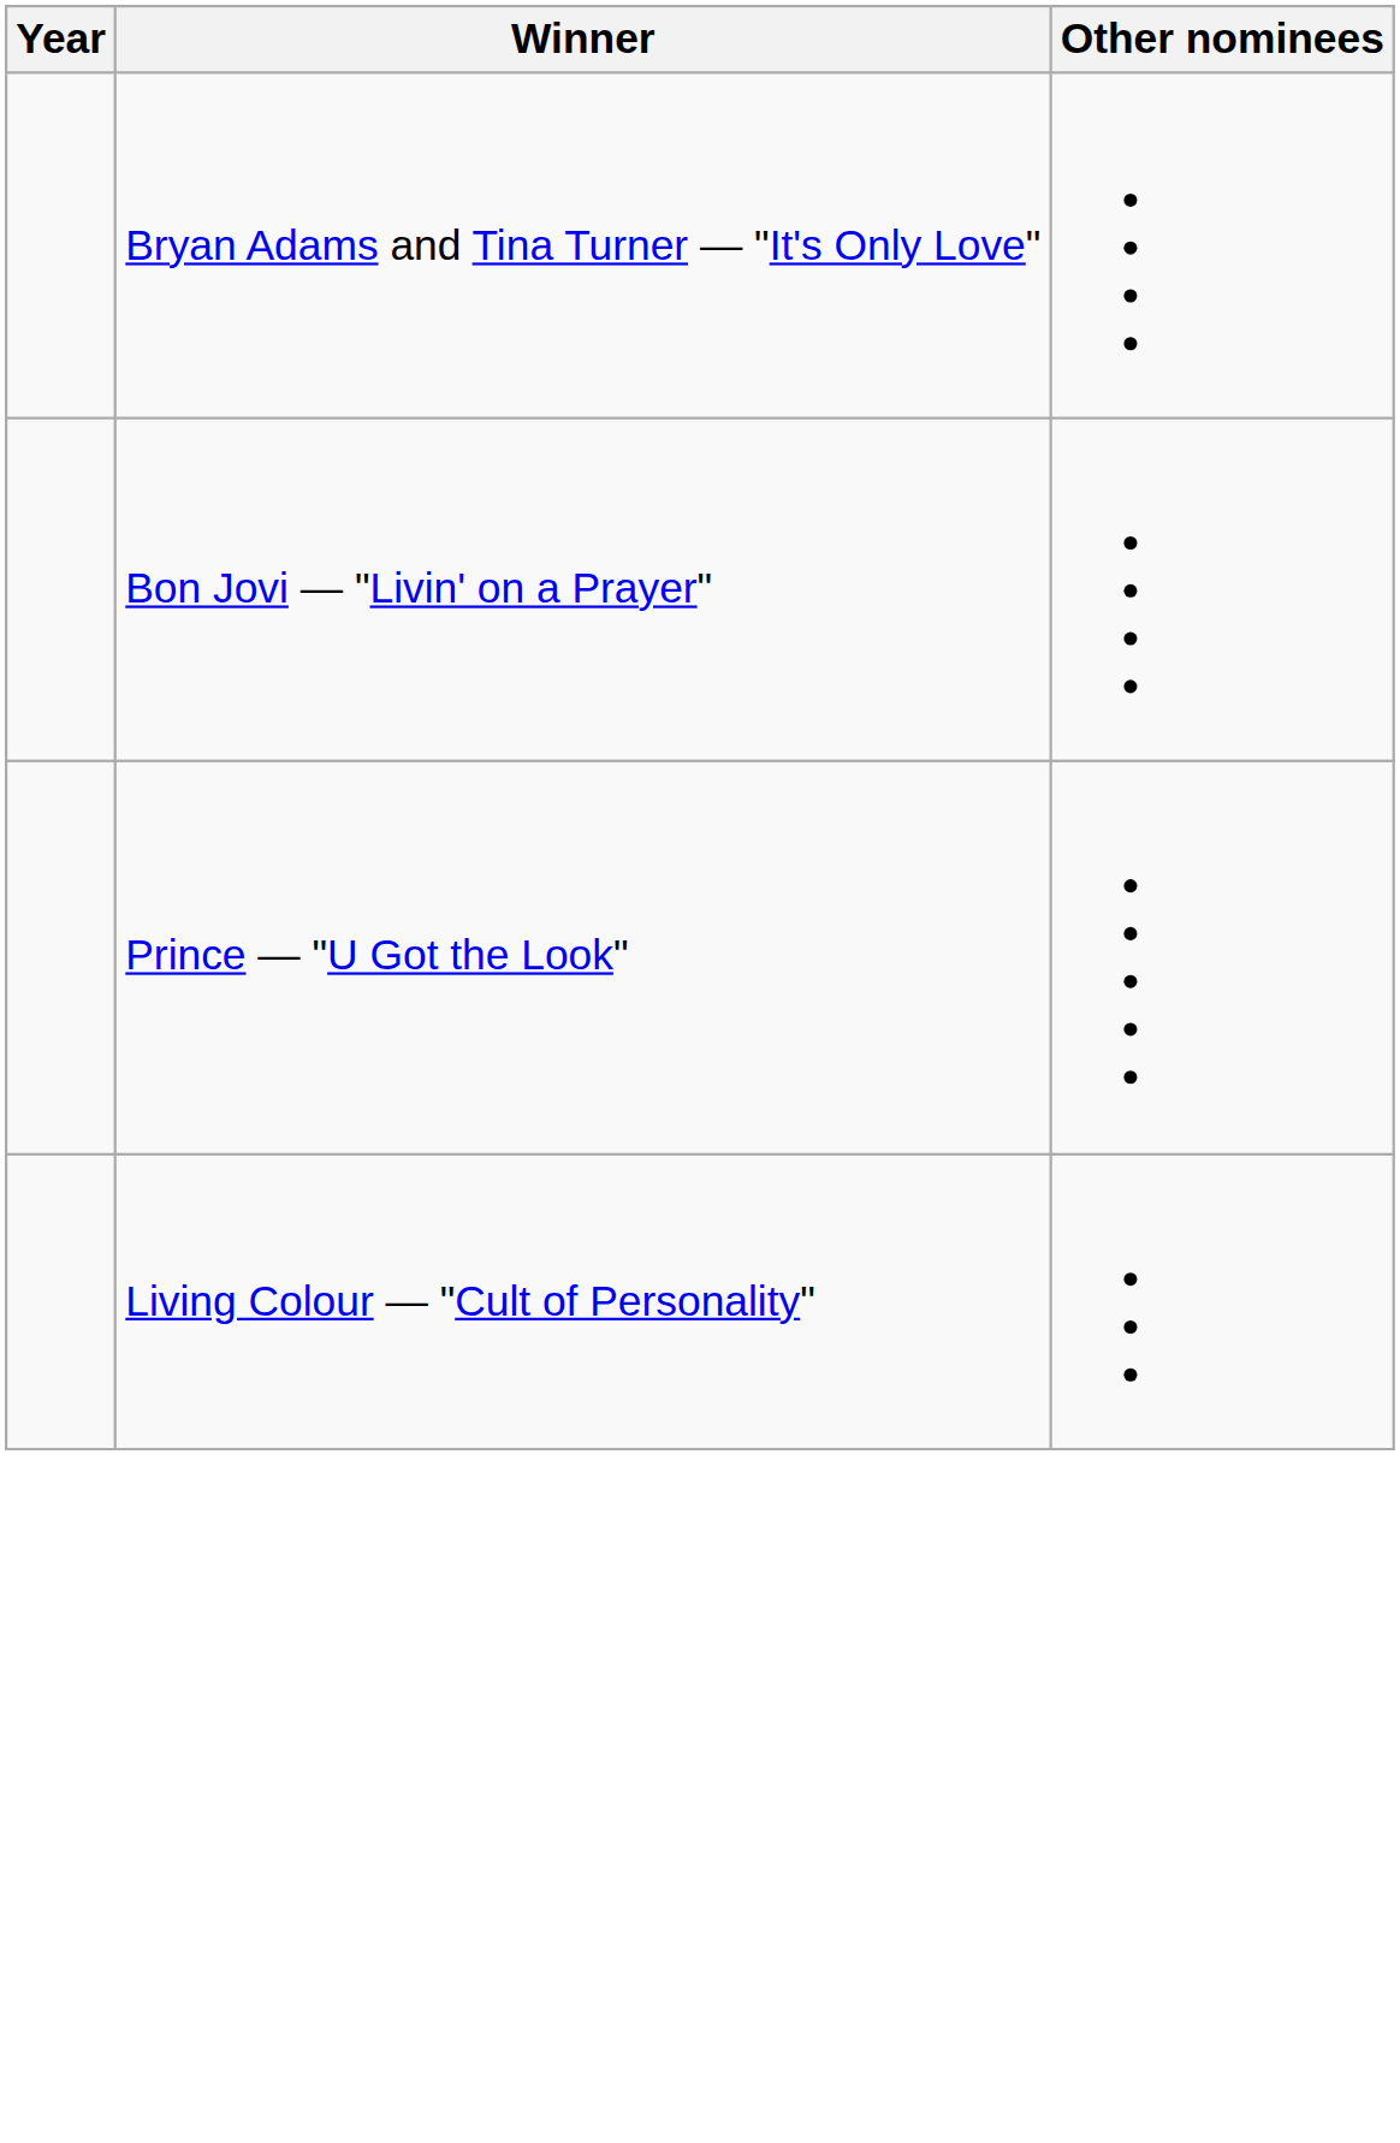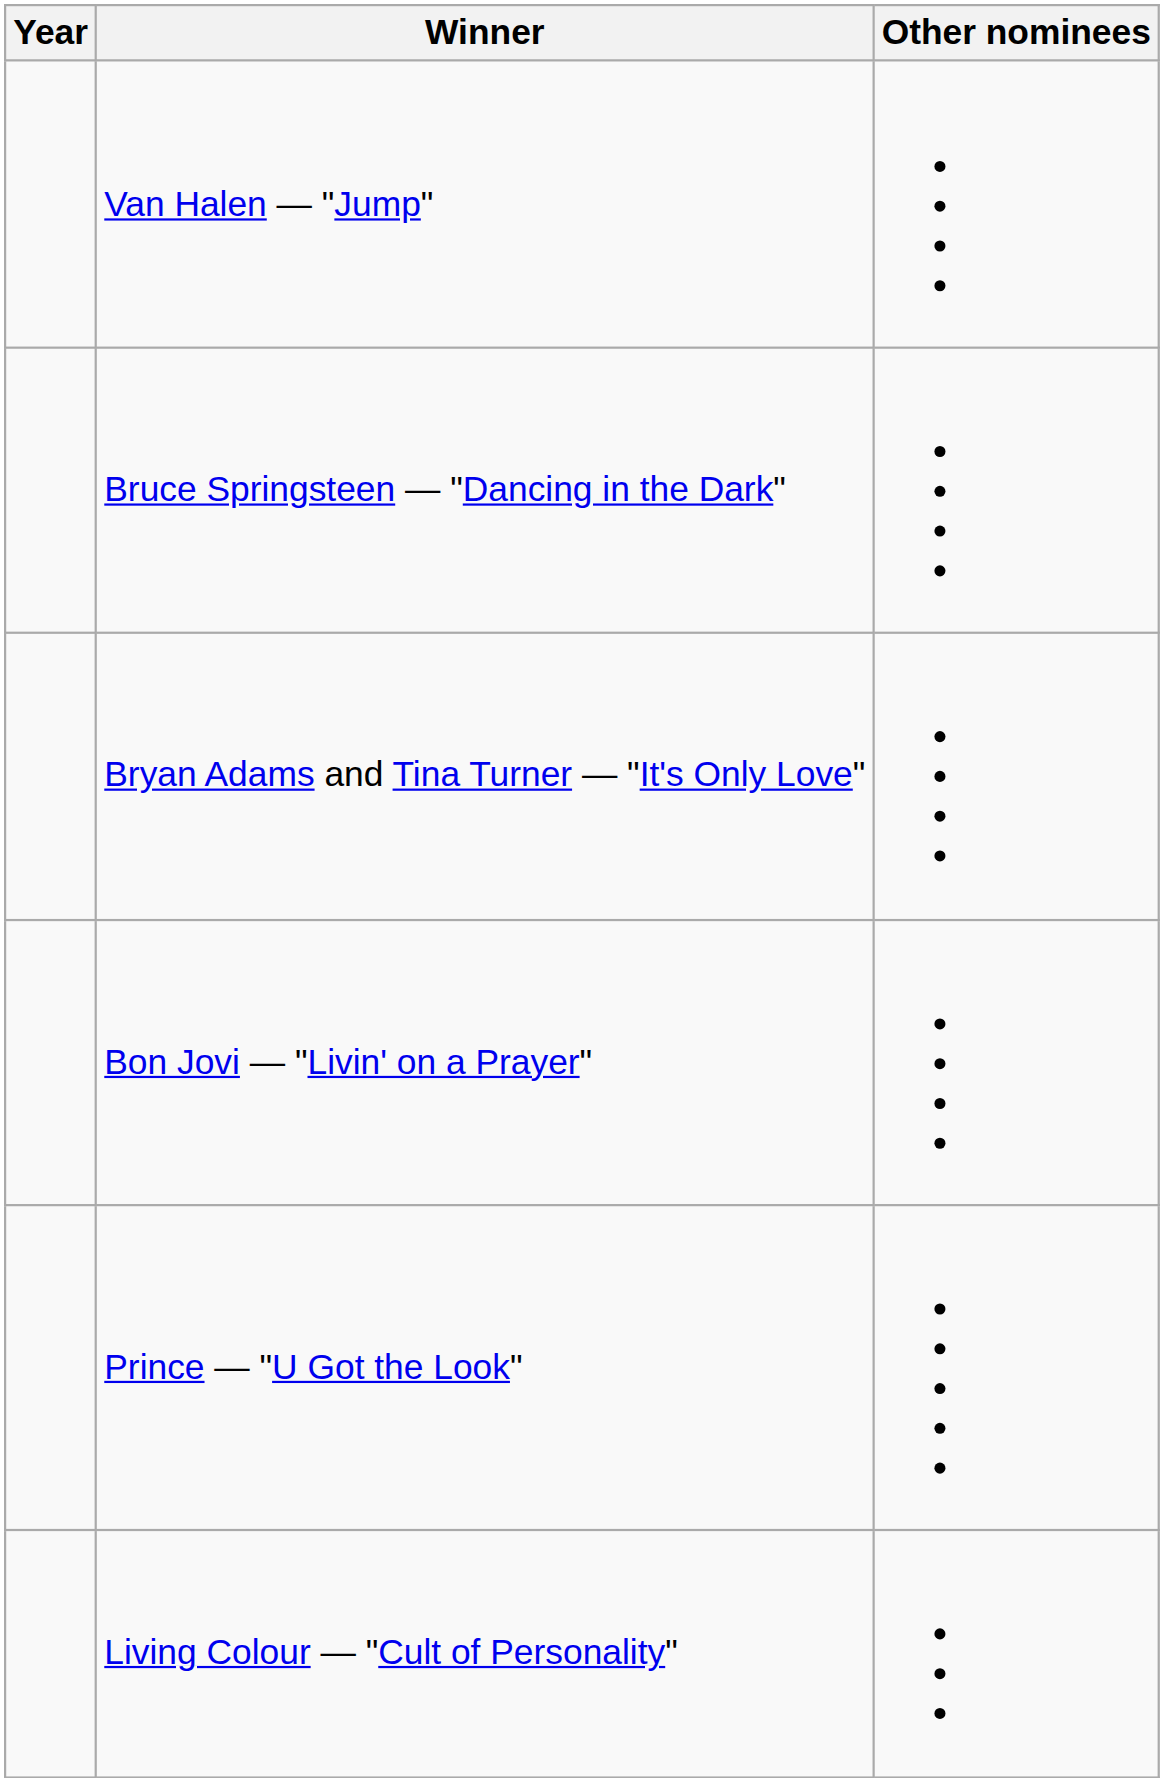+ row: Van Halen — "Jump"
+ row: Bruce Springsteen — "Dancing in the Dark"
